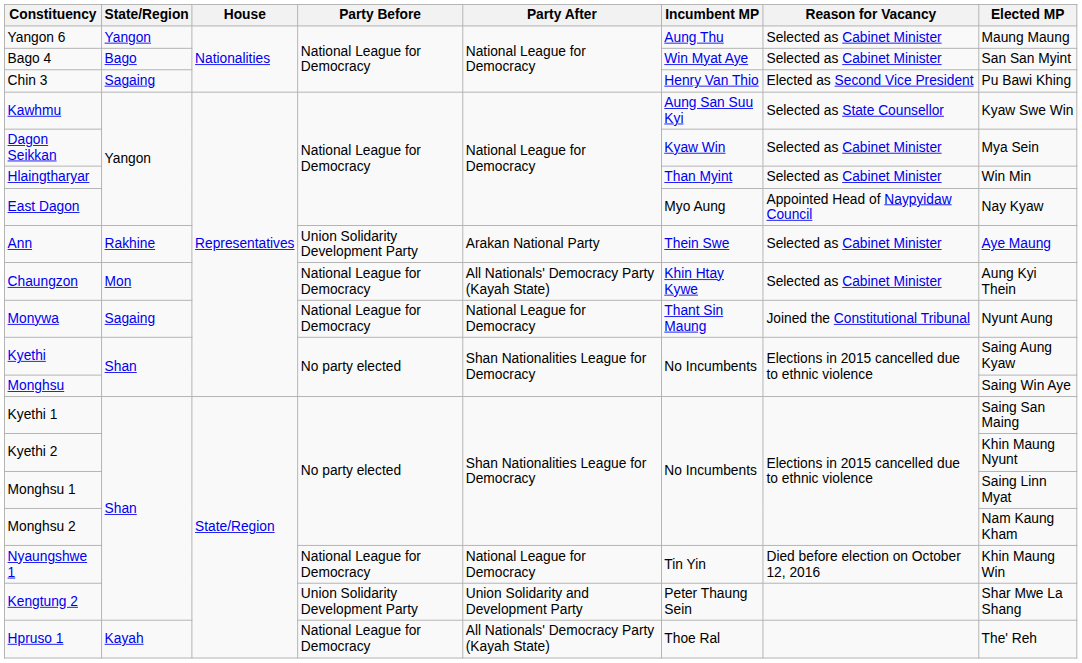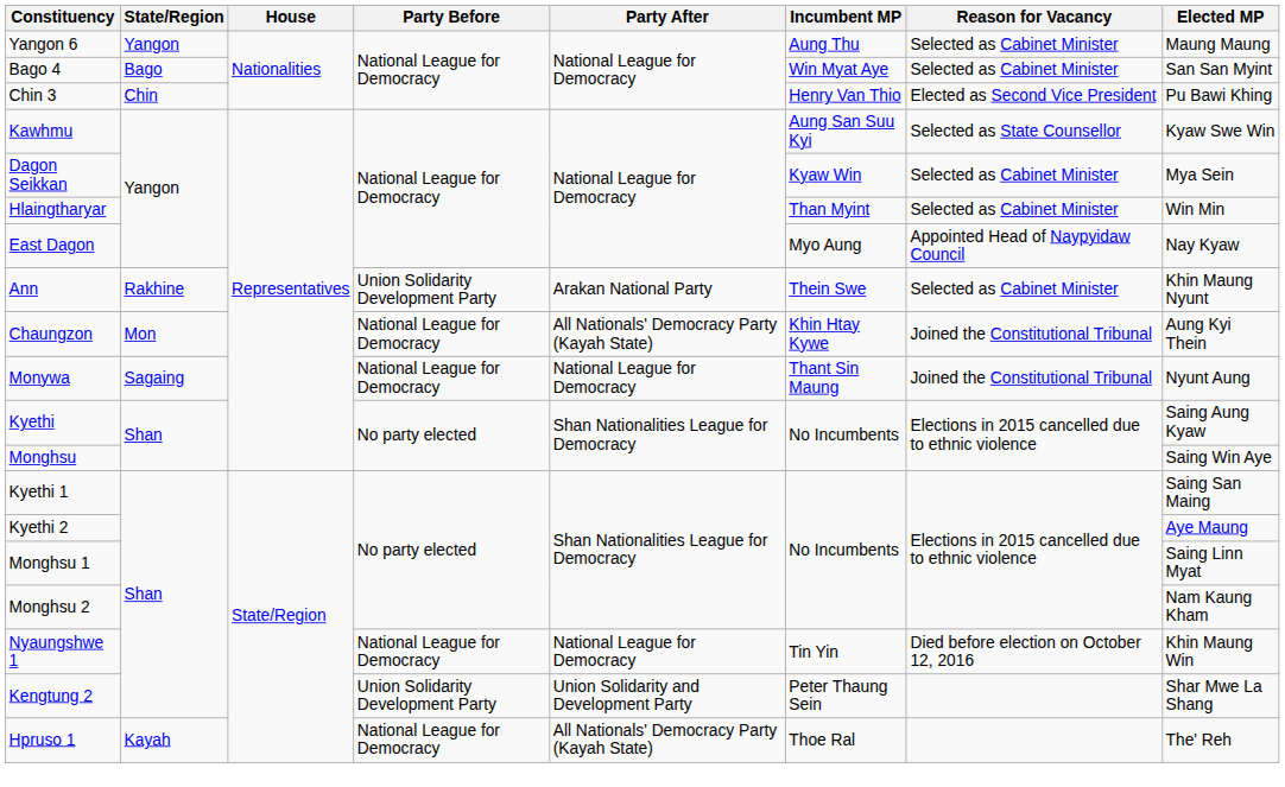Chin 3 | State/Region: Sagaing -> Chin
Ann | Elected MP: Aye Maung -> Khin Maung Nyunt
Chaungzon | Reason for Vacancy: Selected as Cabinet Minister -> Joined the Constitutional Tribunal
Kyethi 2 | Elected MP: Khin Maung Nyunt -> Aye Maung
